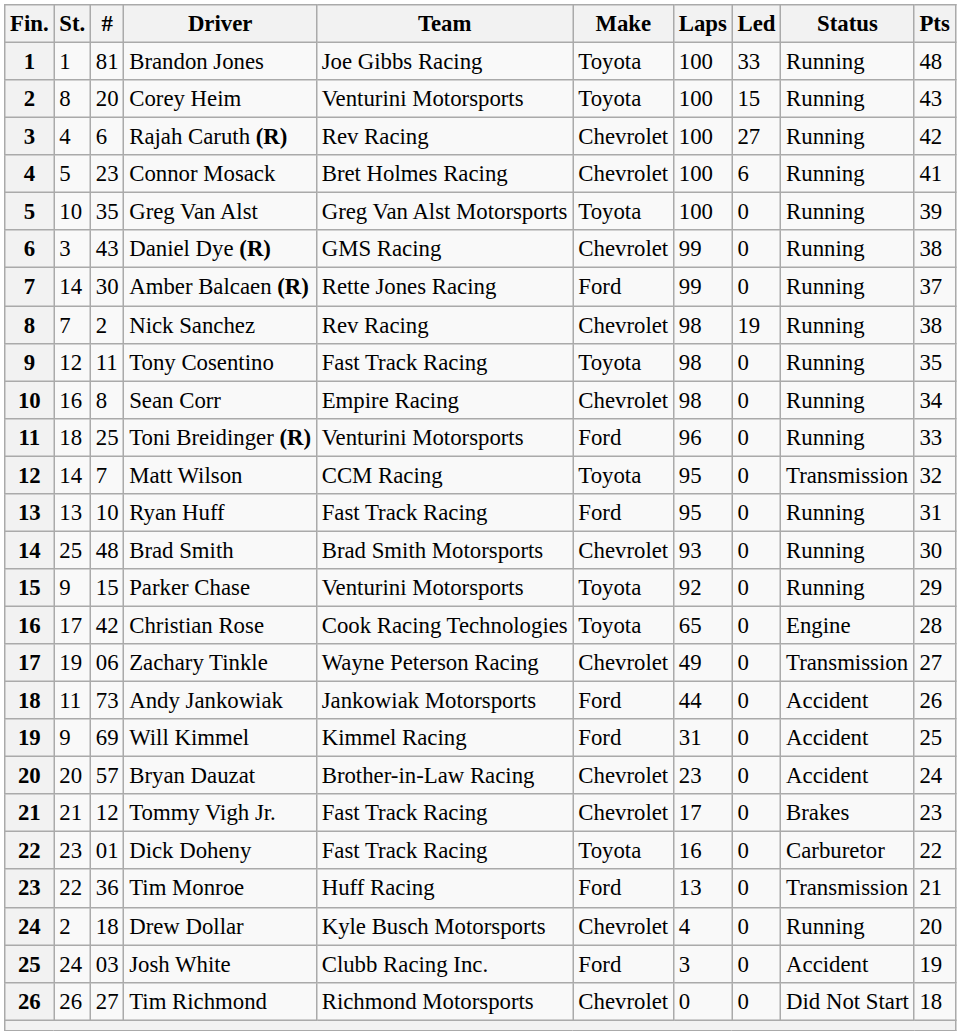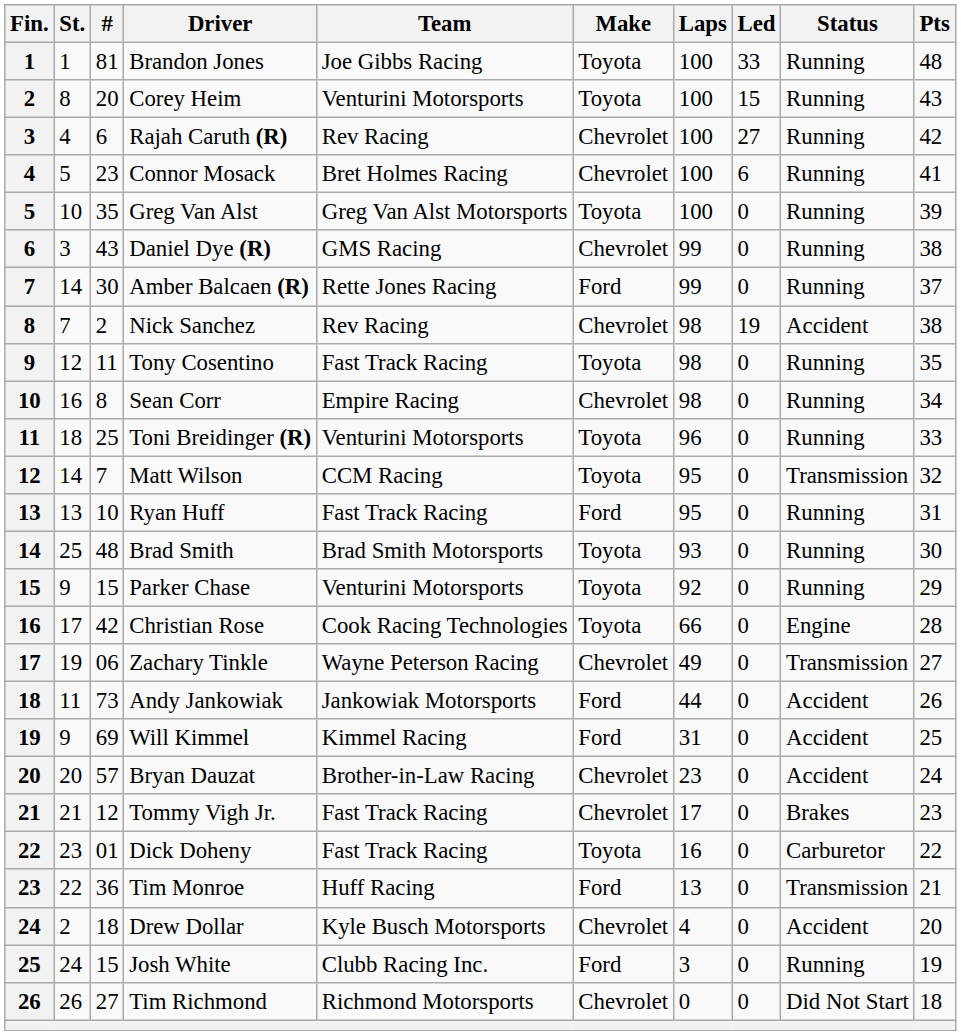Nick Sanchez | Status: Running -> Accident
Toni Breidinger (R) | Make: Ford -> Toyota
Brad Smith | Make: Chevrolet -> Toyota
Christian Rose | Laps: 65 -> 66
Drew Dollar | Status: Running -> Accident
Josh White | #: 03 -> 15
Josh White | Status: Accident -> Running
